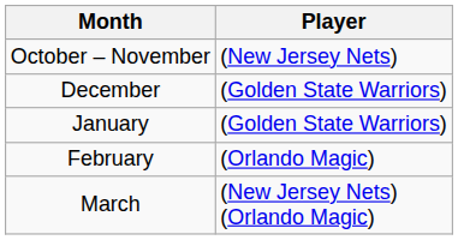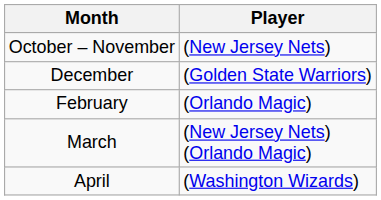- row: January | (Golden State Warriors)
+ row: April | (Washington Wizards)
